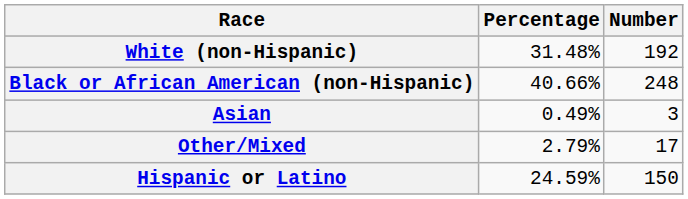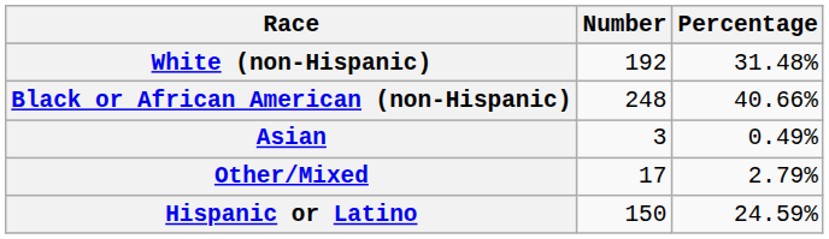columns swapped: Number <-> Percentage
